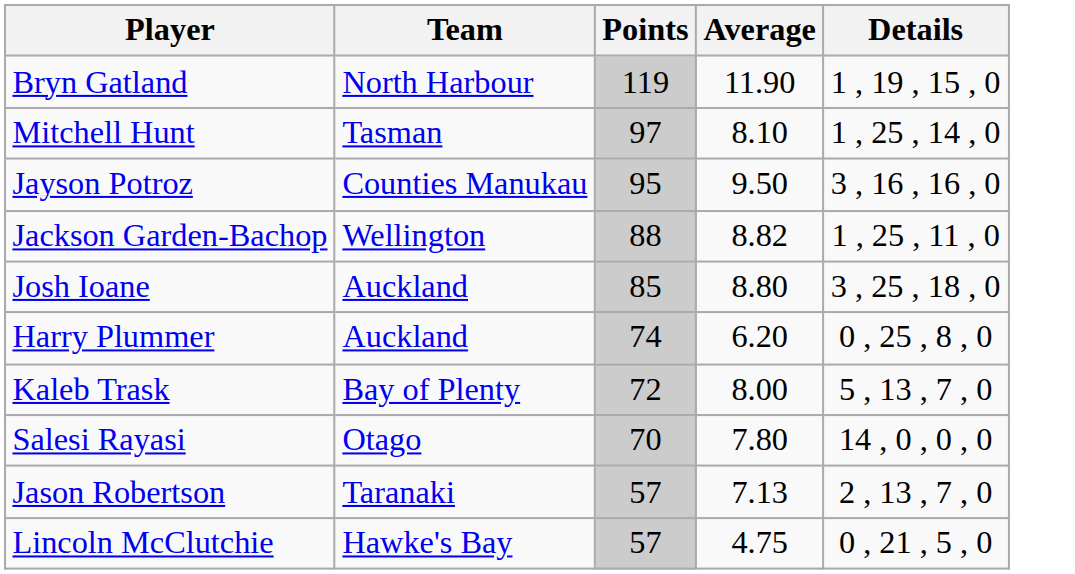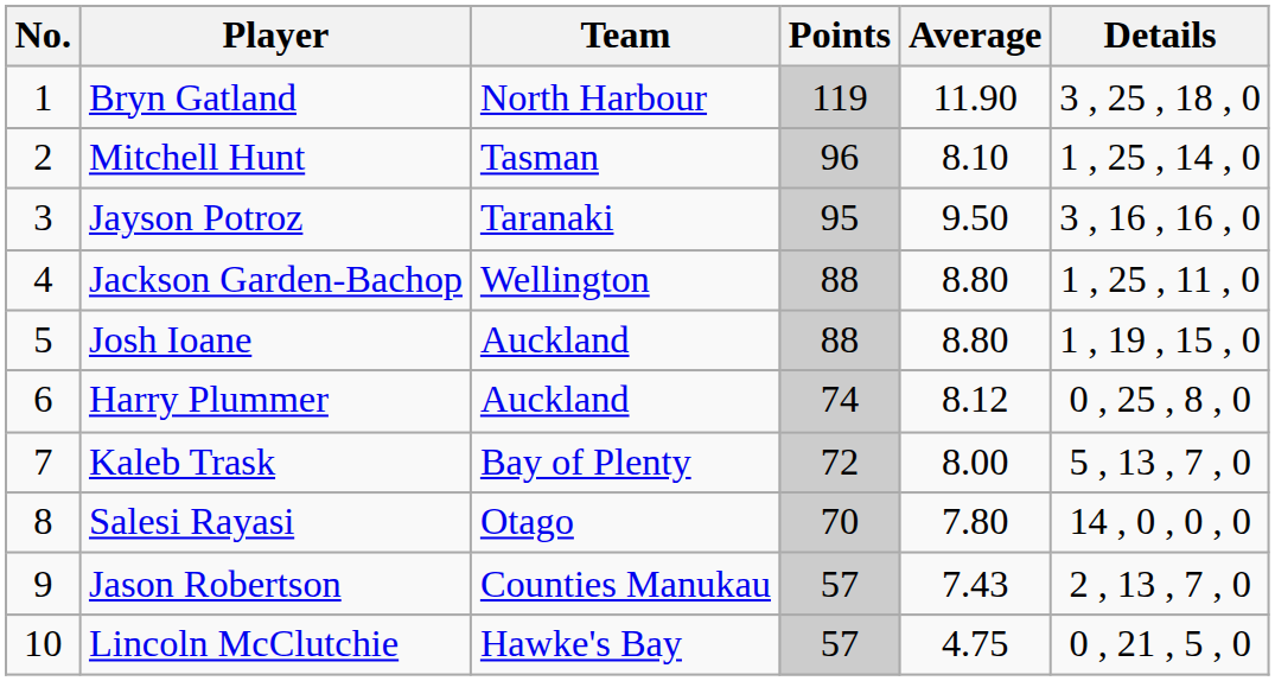+ column: No. | 1 | 2 | 3 | 4 | 5 | 6 | 7 | 8 | 9 | 10
Bryn Gatland | Details: 1 , 19 , 15 , 0 -> 3 , 25 , 18 , 0
Mitchell Hunt | Points: 97 -> 96
Jayson Potroz | Team: Counties Manukau -> Taranaki
Jackson Garden-Bachop | Average: 8.82 -> 8.80
Josh Ioane | Points: 85 -> 88
Josh Ioane | Details: 3 , 25 , 18 , 0 -> 1 , 19 , 15 , 0
Harry Plummer | Average: 6.20 -> 8.12
Jason Robertson | Team: Taranaki -> Counties Manukau
Jason Robertson | Average: 7.13 -> 7.43
